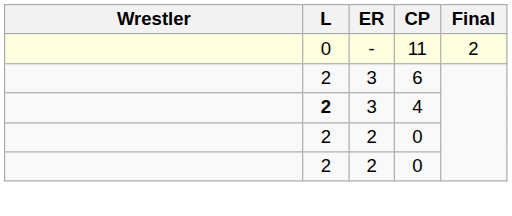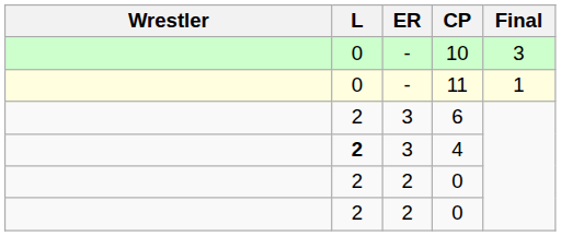+ row: 0 | - | 10 | 3
11 | Final: 2 -> 1
